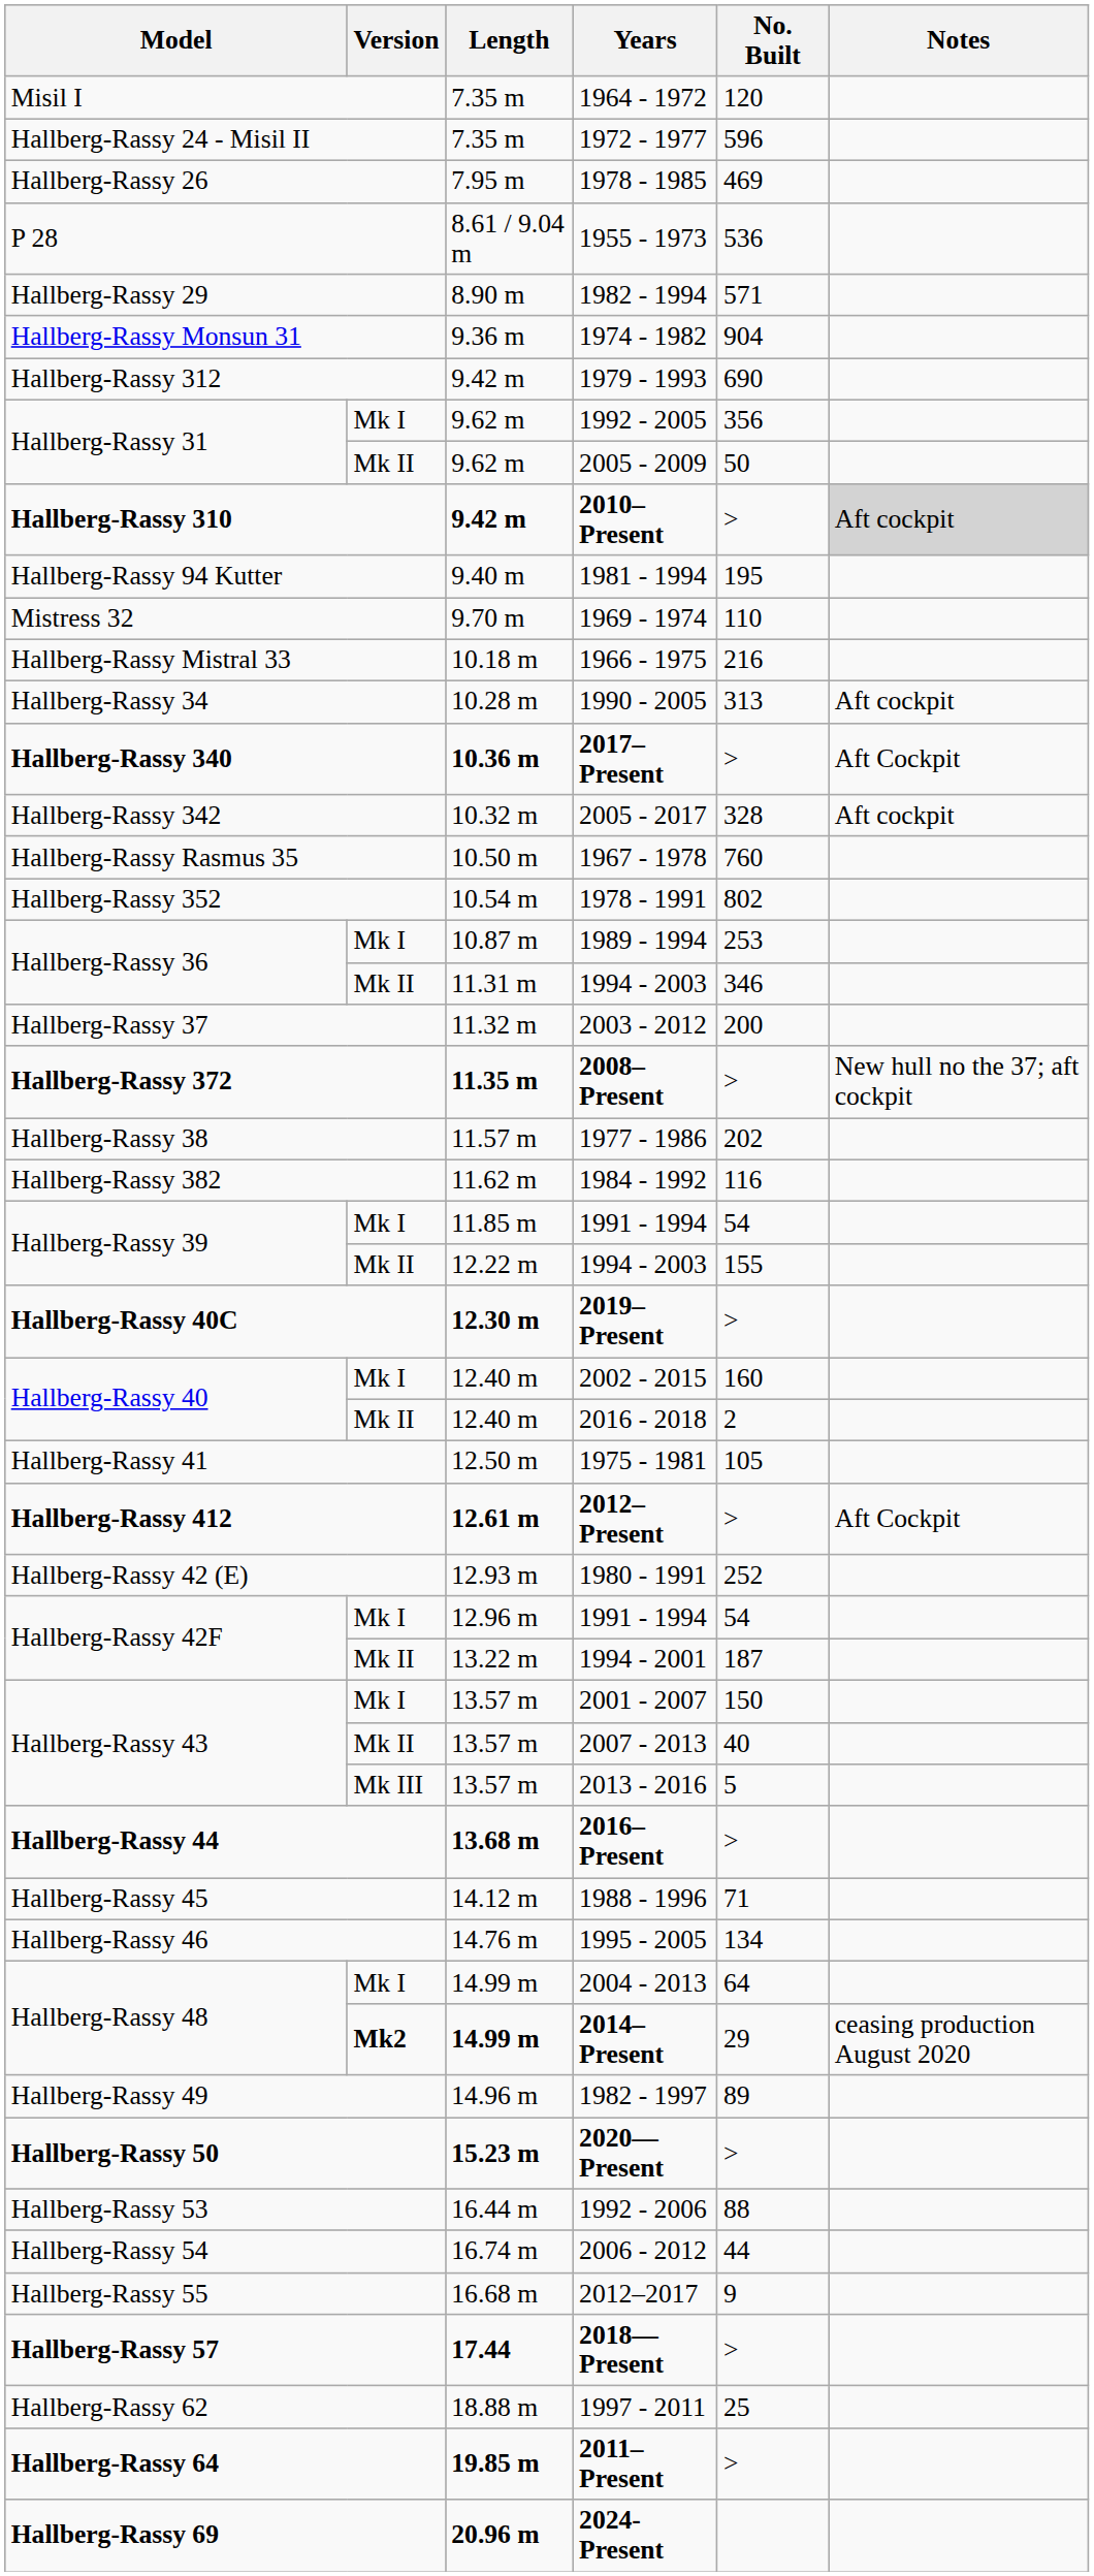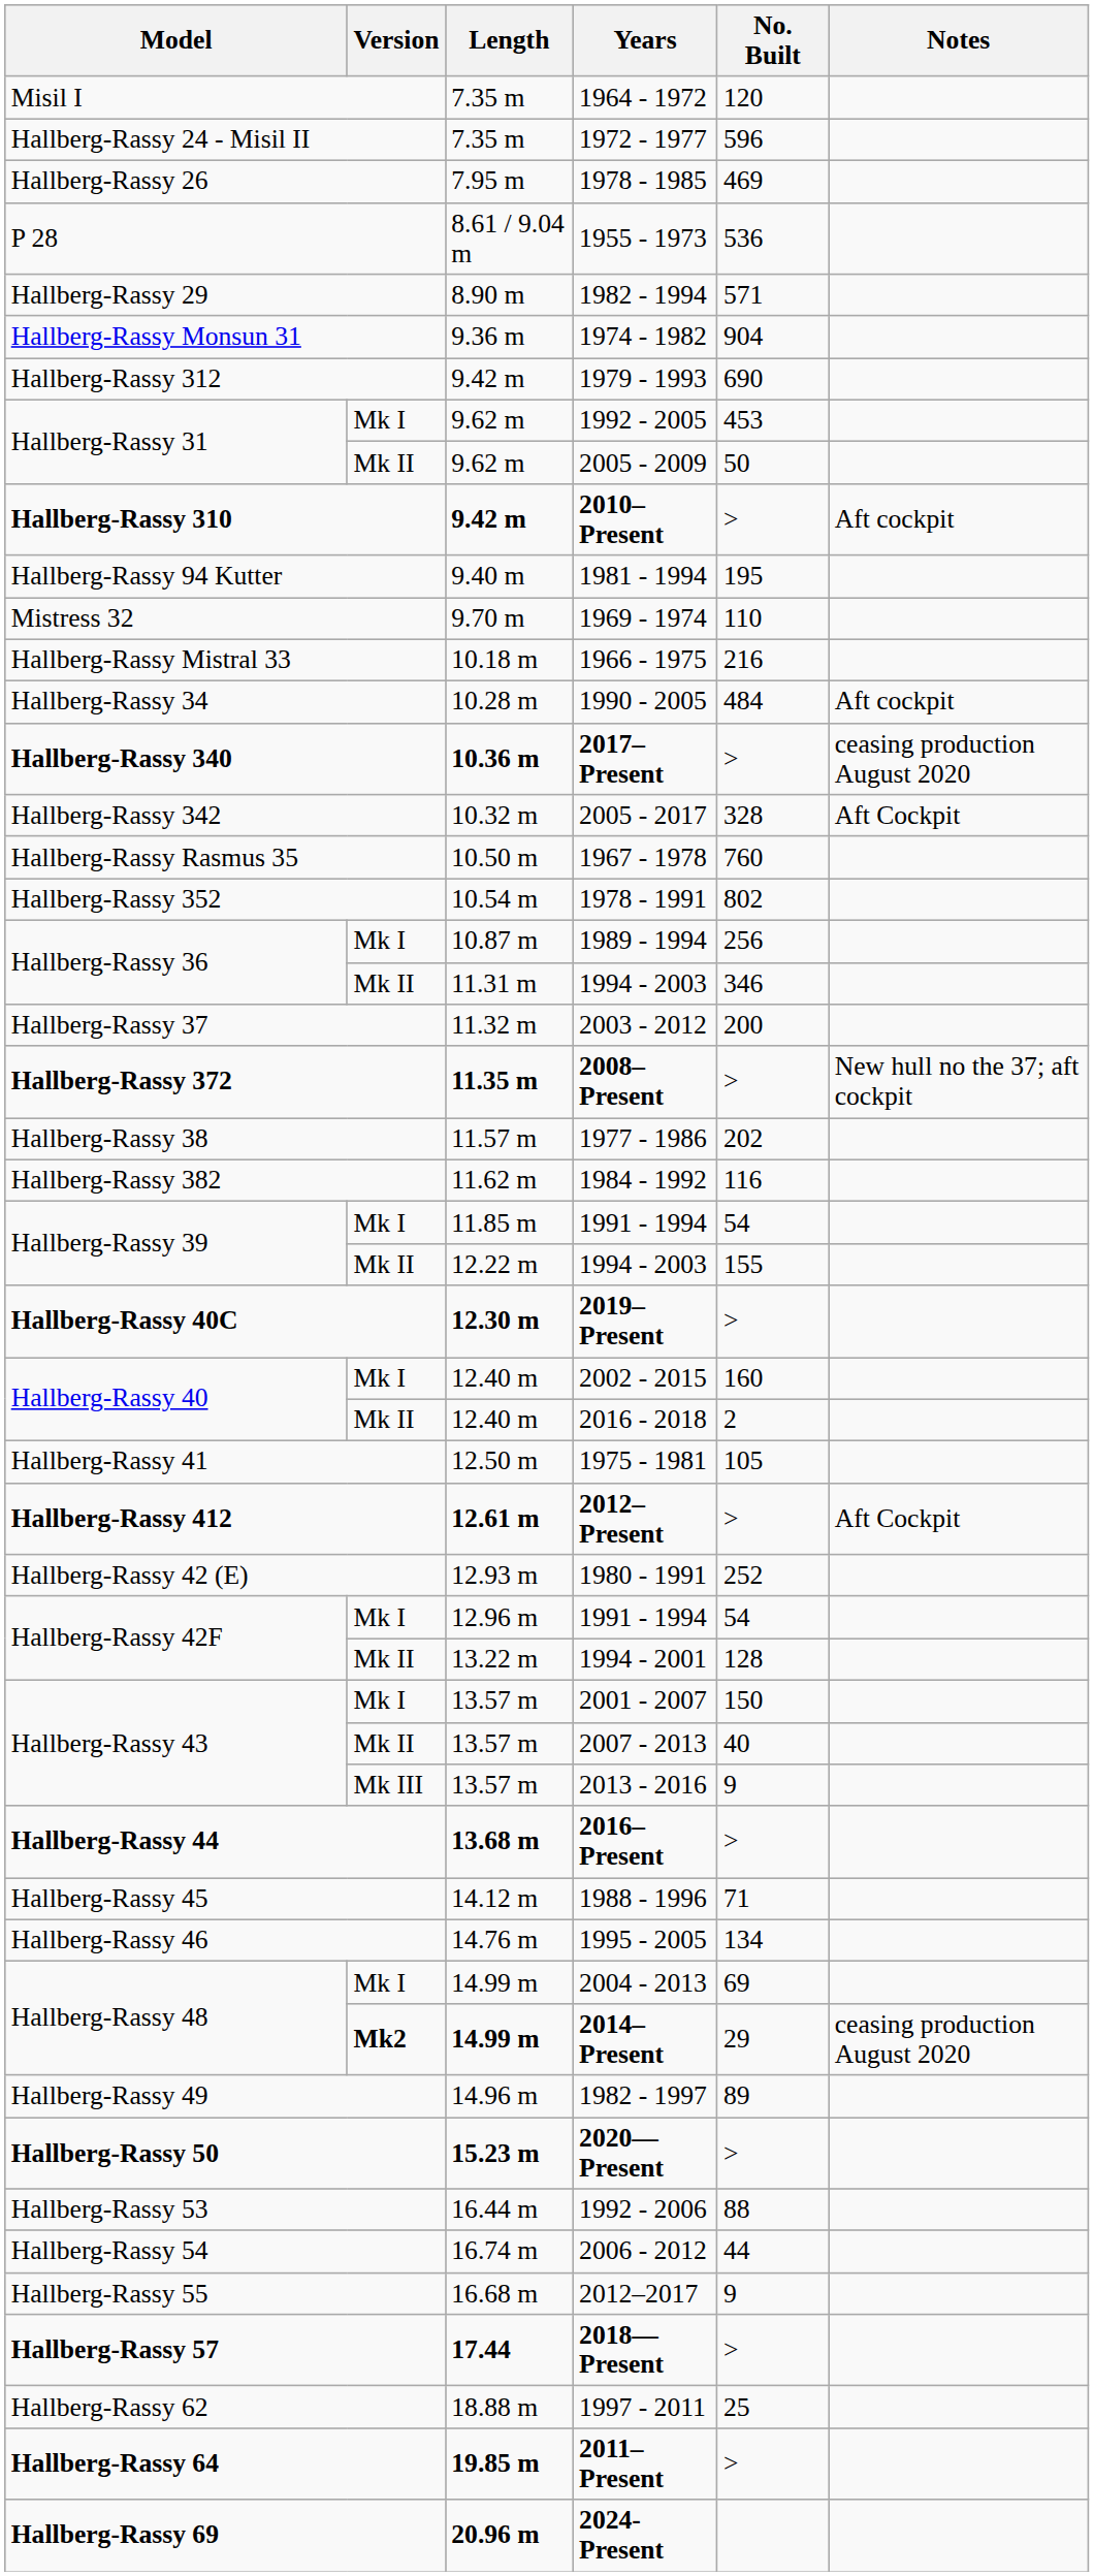1992 - 2005 | No. Built: 356 -> 453
2010–Present | Notes: lightgrey background -> no background
1990 - 2005 | No. Built: 313 -> 484
2017–Present | Notes: Aft Cockpit -> ceasing production August 2020
2005 - 2017 | Notes: Aft cockpit -> Aft Cockpit
1989 - 1994 | No. Built: 253 -> 256
1994 - 2001 | No. Built: 187 -> 128
2013 - 2016 | No. Built: 5 -> 9
2004 - 2013 | No. Built: 64 -> 69
